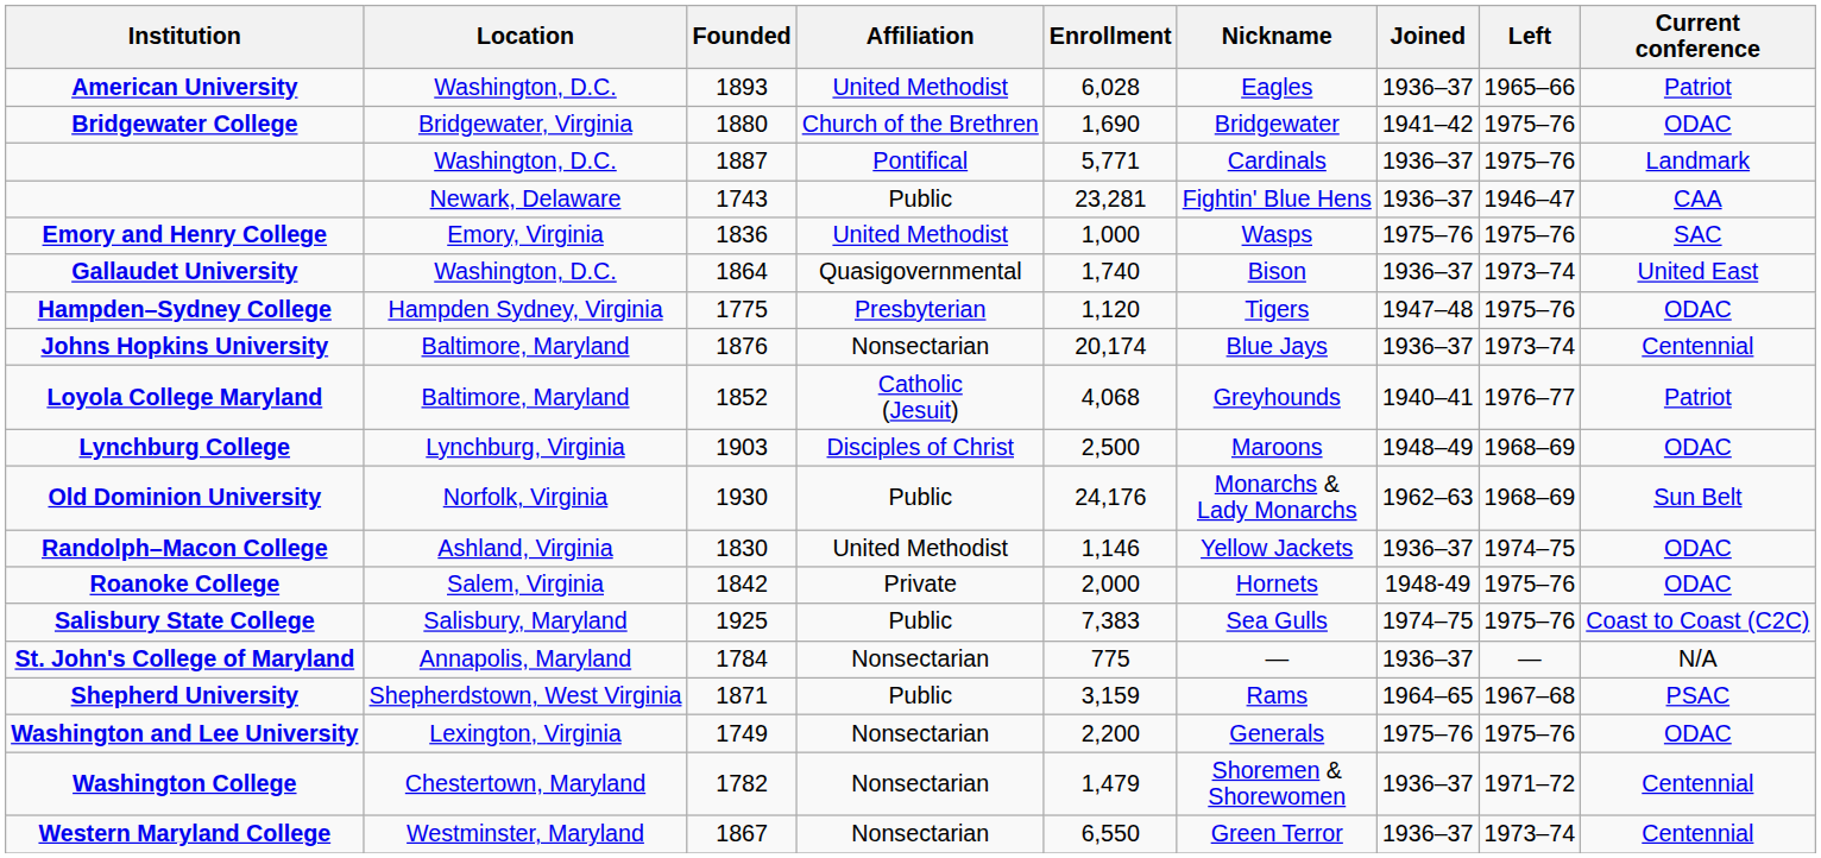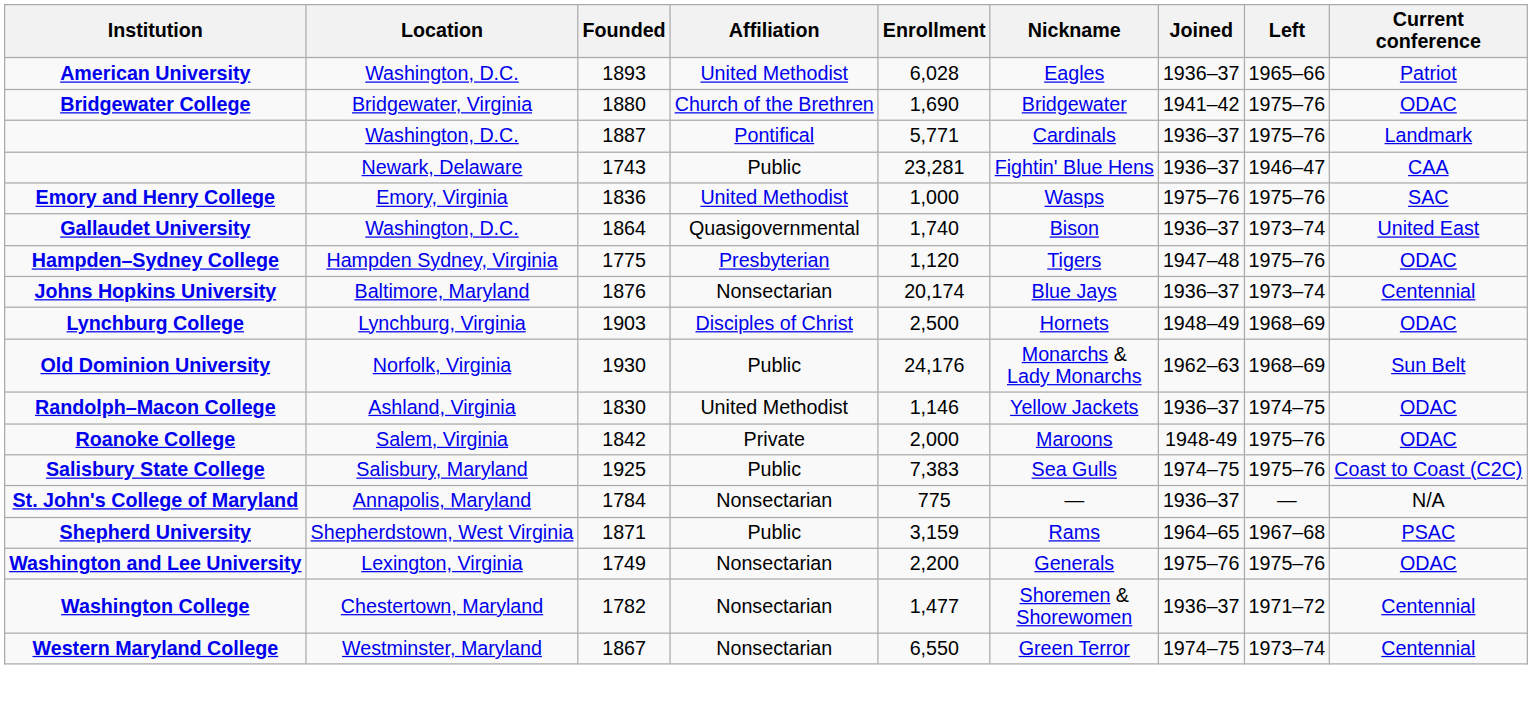- row: Loyola College Maryland | Baltimore, Maryland | 1852 | Catholic (Jesuit) | 4,068 | Greyhounds | 1940–41 | 1976–77 | Patriot
Lynchburg College | Nickname: Maroons -> Hornets
Roanoke College | Nickname: Hornets -> Maroons
Washington College | Enrollment: 1,479 -> 1,477
Western Maryland College | Joined: 1936–37 -> 1974–75
